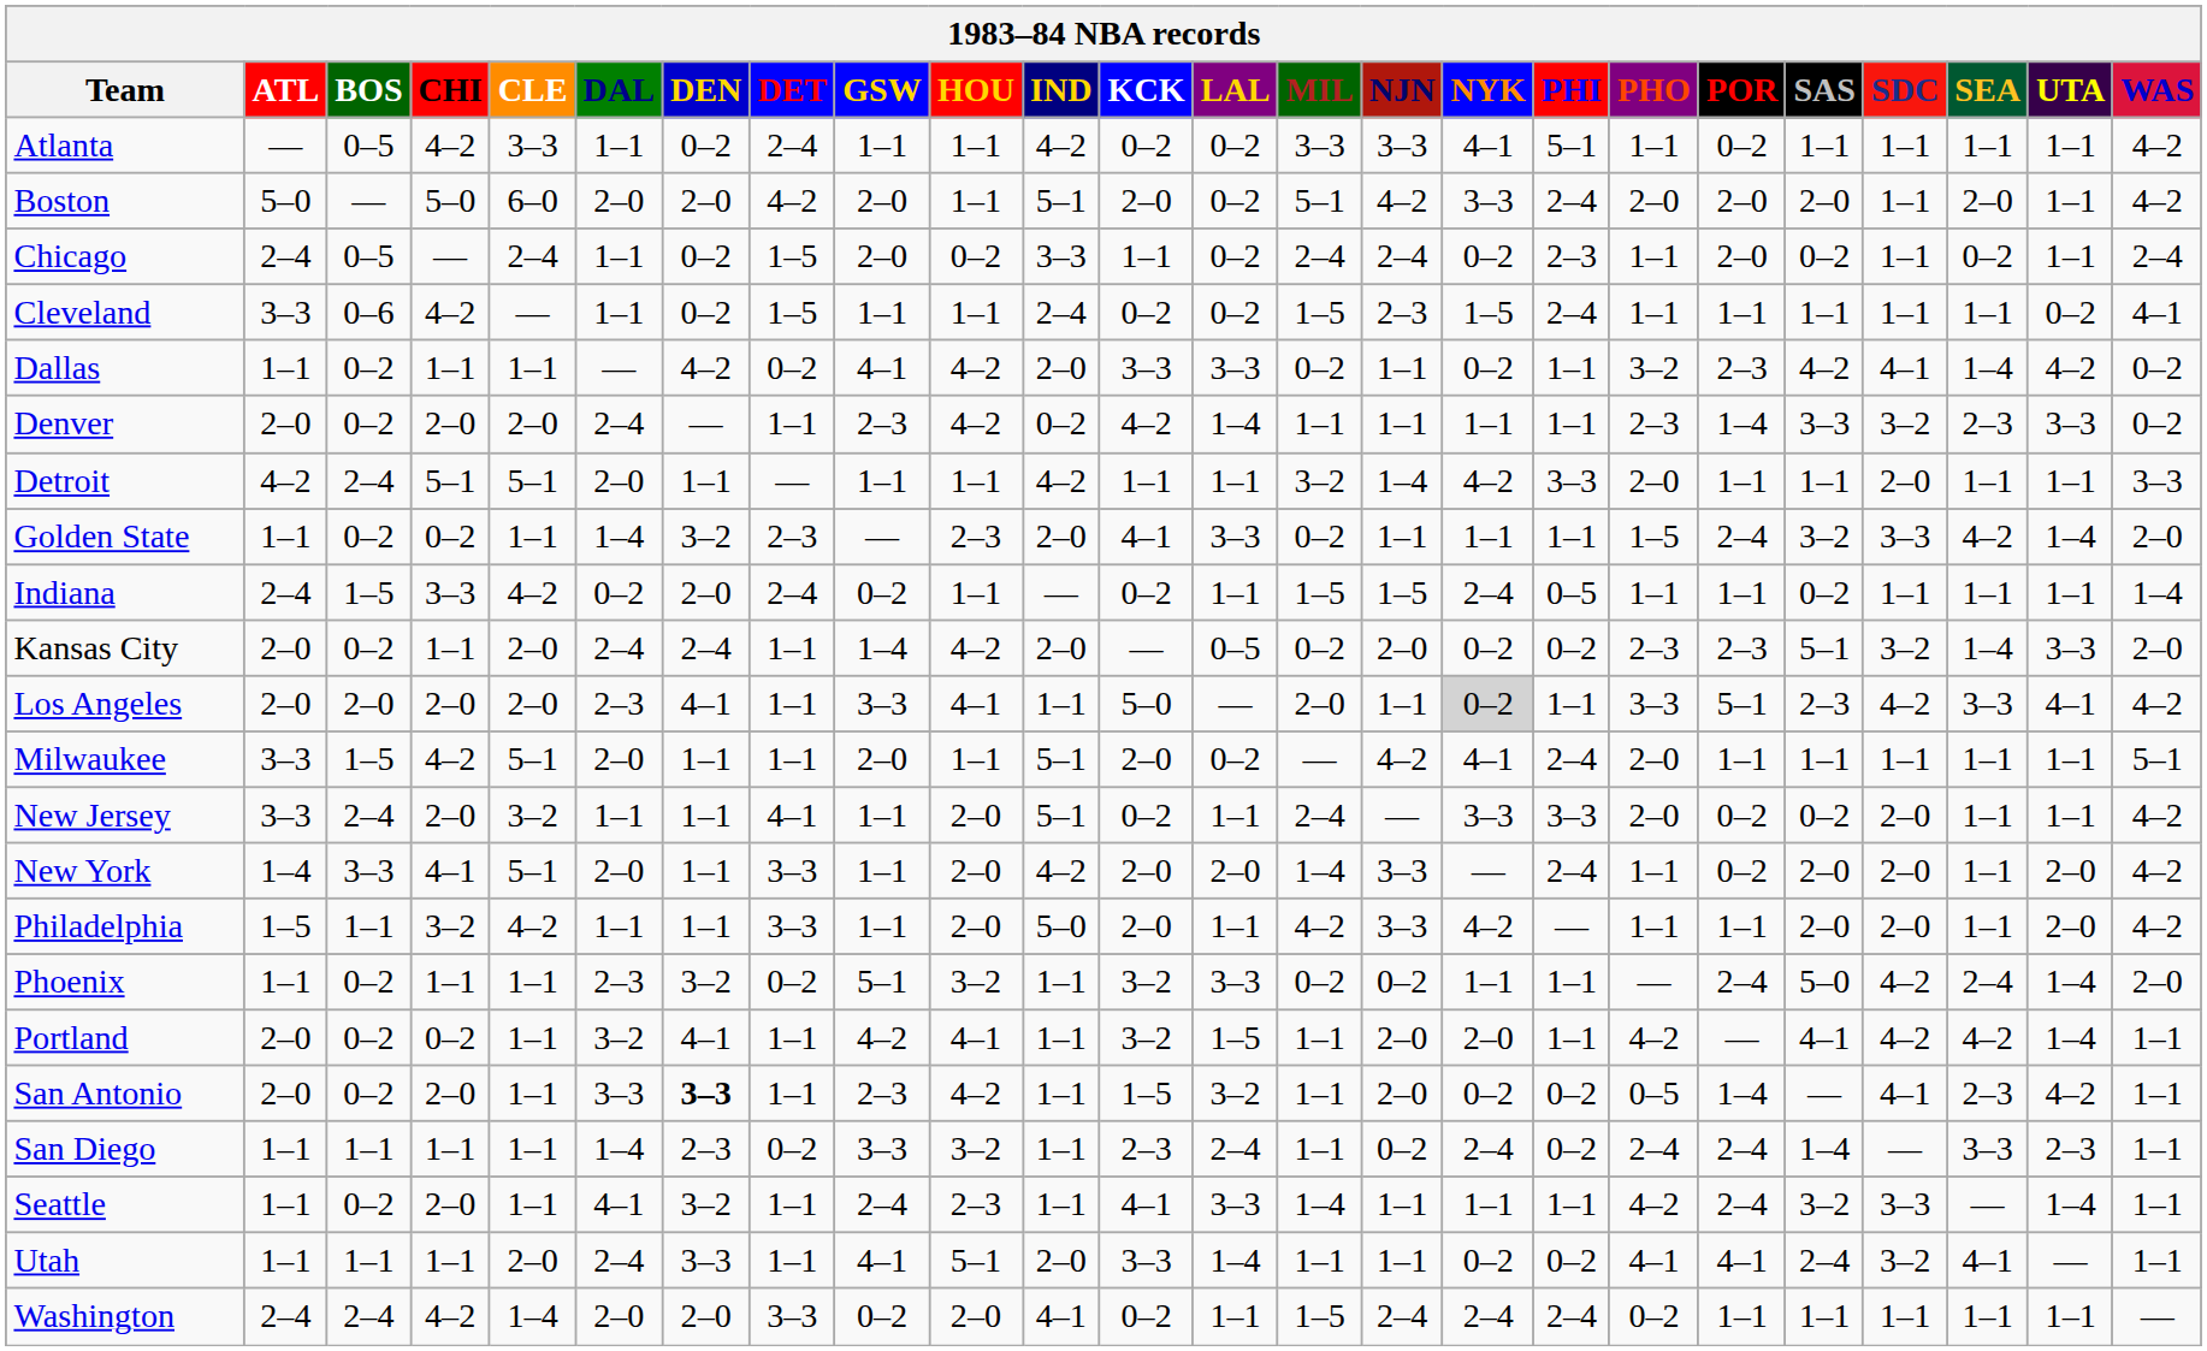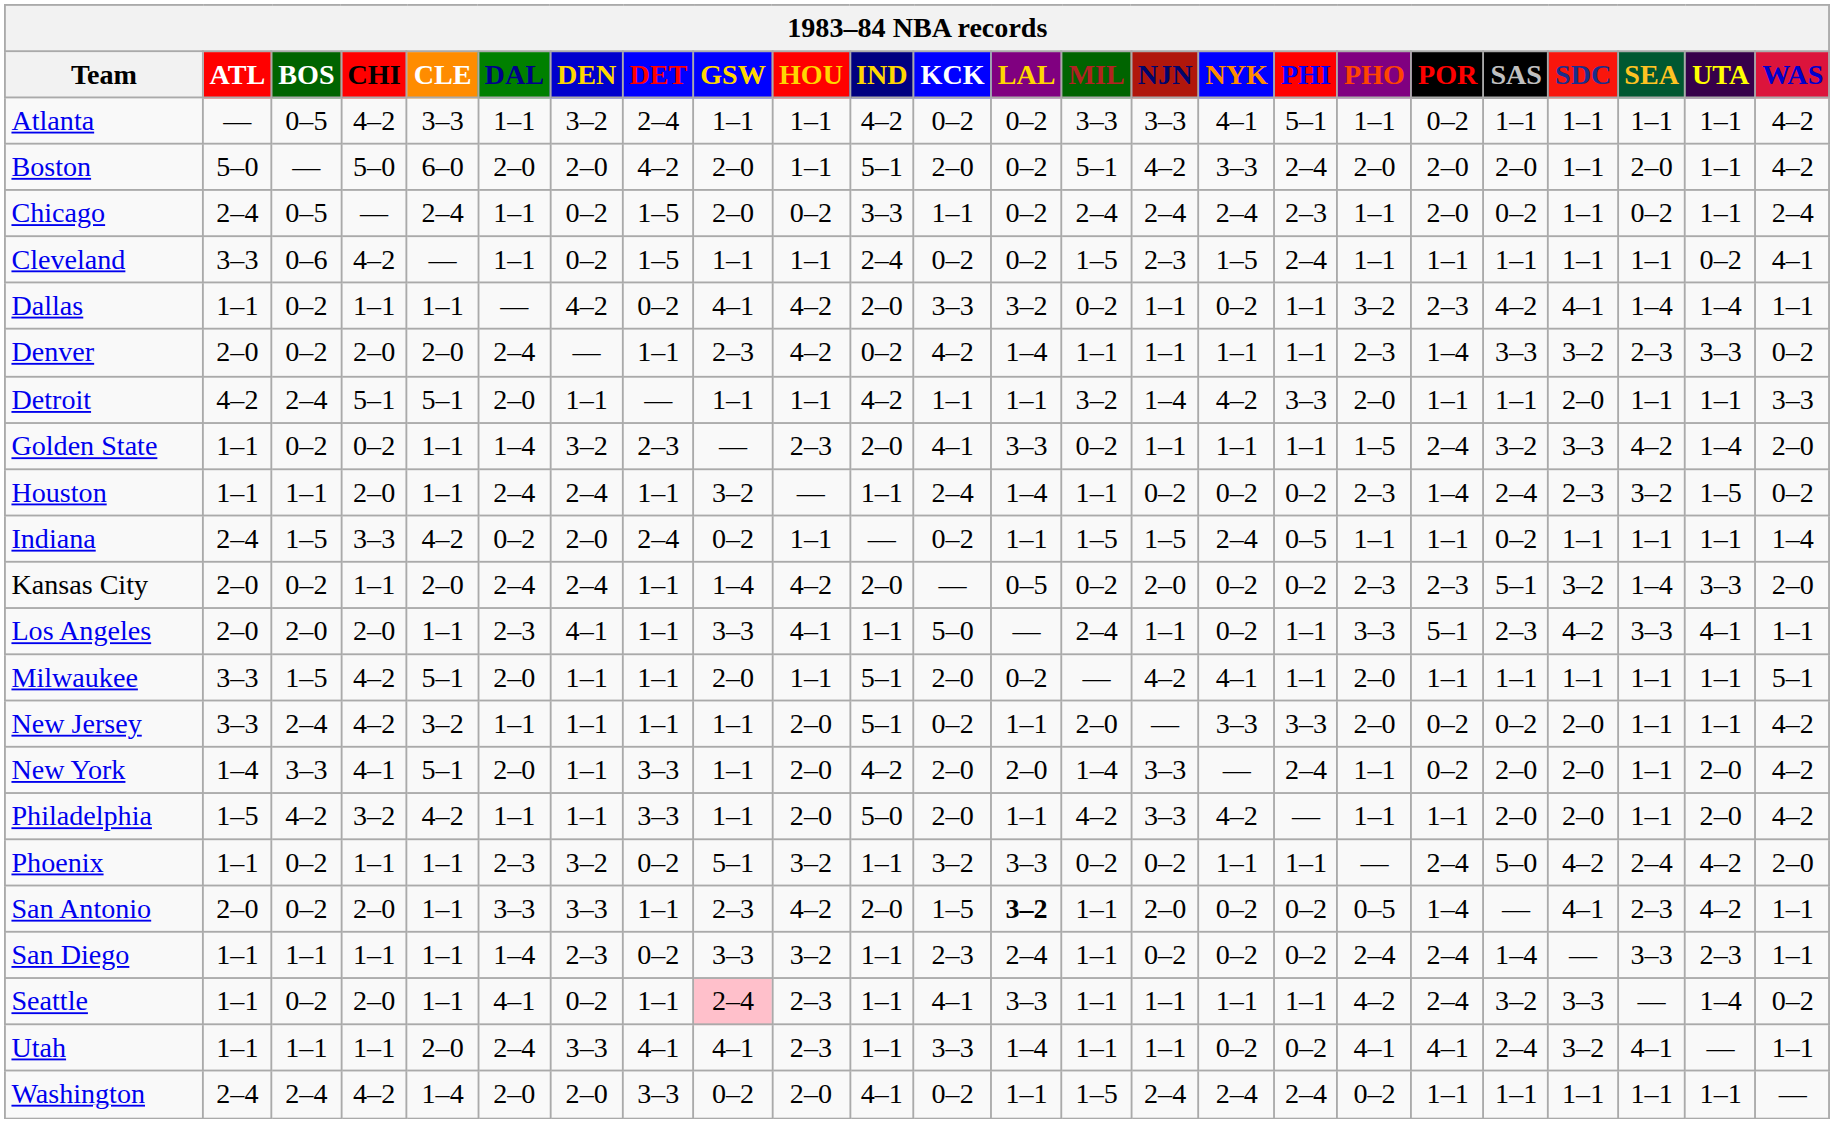Atlanta | DEN: 0–2 -> 3–2
Chicago | NYK: 0–2 -> 2–4
Dallas | LAL: 3–3 -> 3–2
Dallas | UTA: 4–2 -> 1–4
Dallas | WAS: 0–2 -> 1–1
+ row: Houston | 1–1 | 1–1 | 2–0 | 1–1 | 2–4 | 2–4 | 1–1 | 3–2 | — | 1–1 | 2–4 | 1–4 | 1–1 | 0–2 | 0–2 | 0–2 | 2–3 | 1–4 | 2–4 | 2–3 | 3–2 | 1–5 | 0–2
Los Angeles | CLE: 2–0 -> 1–1
Los Angeles | MIL: 2–0 -> 2–4
Los Angeles | NYK: lightgrey background -> no background
Los Angeles | WAS: 4–2 -> 1–1
Milwaukee | PHI: 2–4 -> 1–1
New Jersey | CHI: 2–0 -> 4–2
New Jersey | DET: 4–1 -> 1–1
New Jersey | MIL: 2–4 -> 2–0
Philadelphia | BOS: 1–1 -> 4–2
Phoenix | UTA: 1–4 -> 4–2
- row: Portland | 2–0 | 0–2 | 0–2 | 1–1 | 3–2 | 4–1 | 1–1 | 4–2 | 4–1 | 1–1 | 3–2 | 1–5 | 1–1 | 2–0 | 2–0 | 1–1 | 4–2 | — | 4–1 | 4–2 | 4–2 | 1–4 | 1–1
San Antonio | DEN: bold -> normal
San Antonio | IND: 1–1 -> 2–0
San Antonio | LAL: normal -> bold
San Diego | NYK: 2–4 -> 0–2
Seattle | DEN: 3–2 -> 0–2
Seattle | GSW: no background -> pink background
Seattle | MIL: 1–4 -> 1–1
Seattle | WAS: 1–1 -> 0–2
Utah | DET: 1–1 -> 4–1
Utah | HOU: 5–1 -> 2–3
Utah | IND: 2–0 -> 1–1
